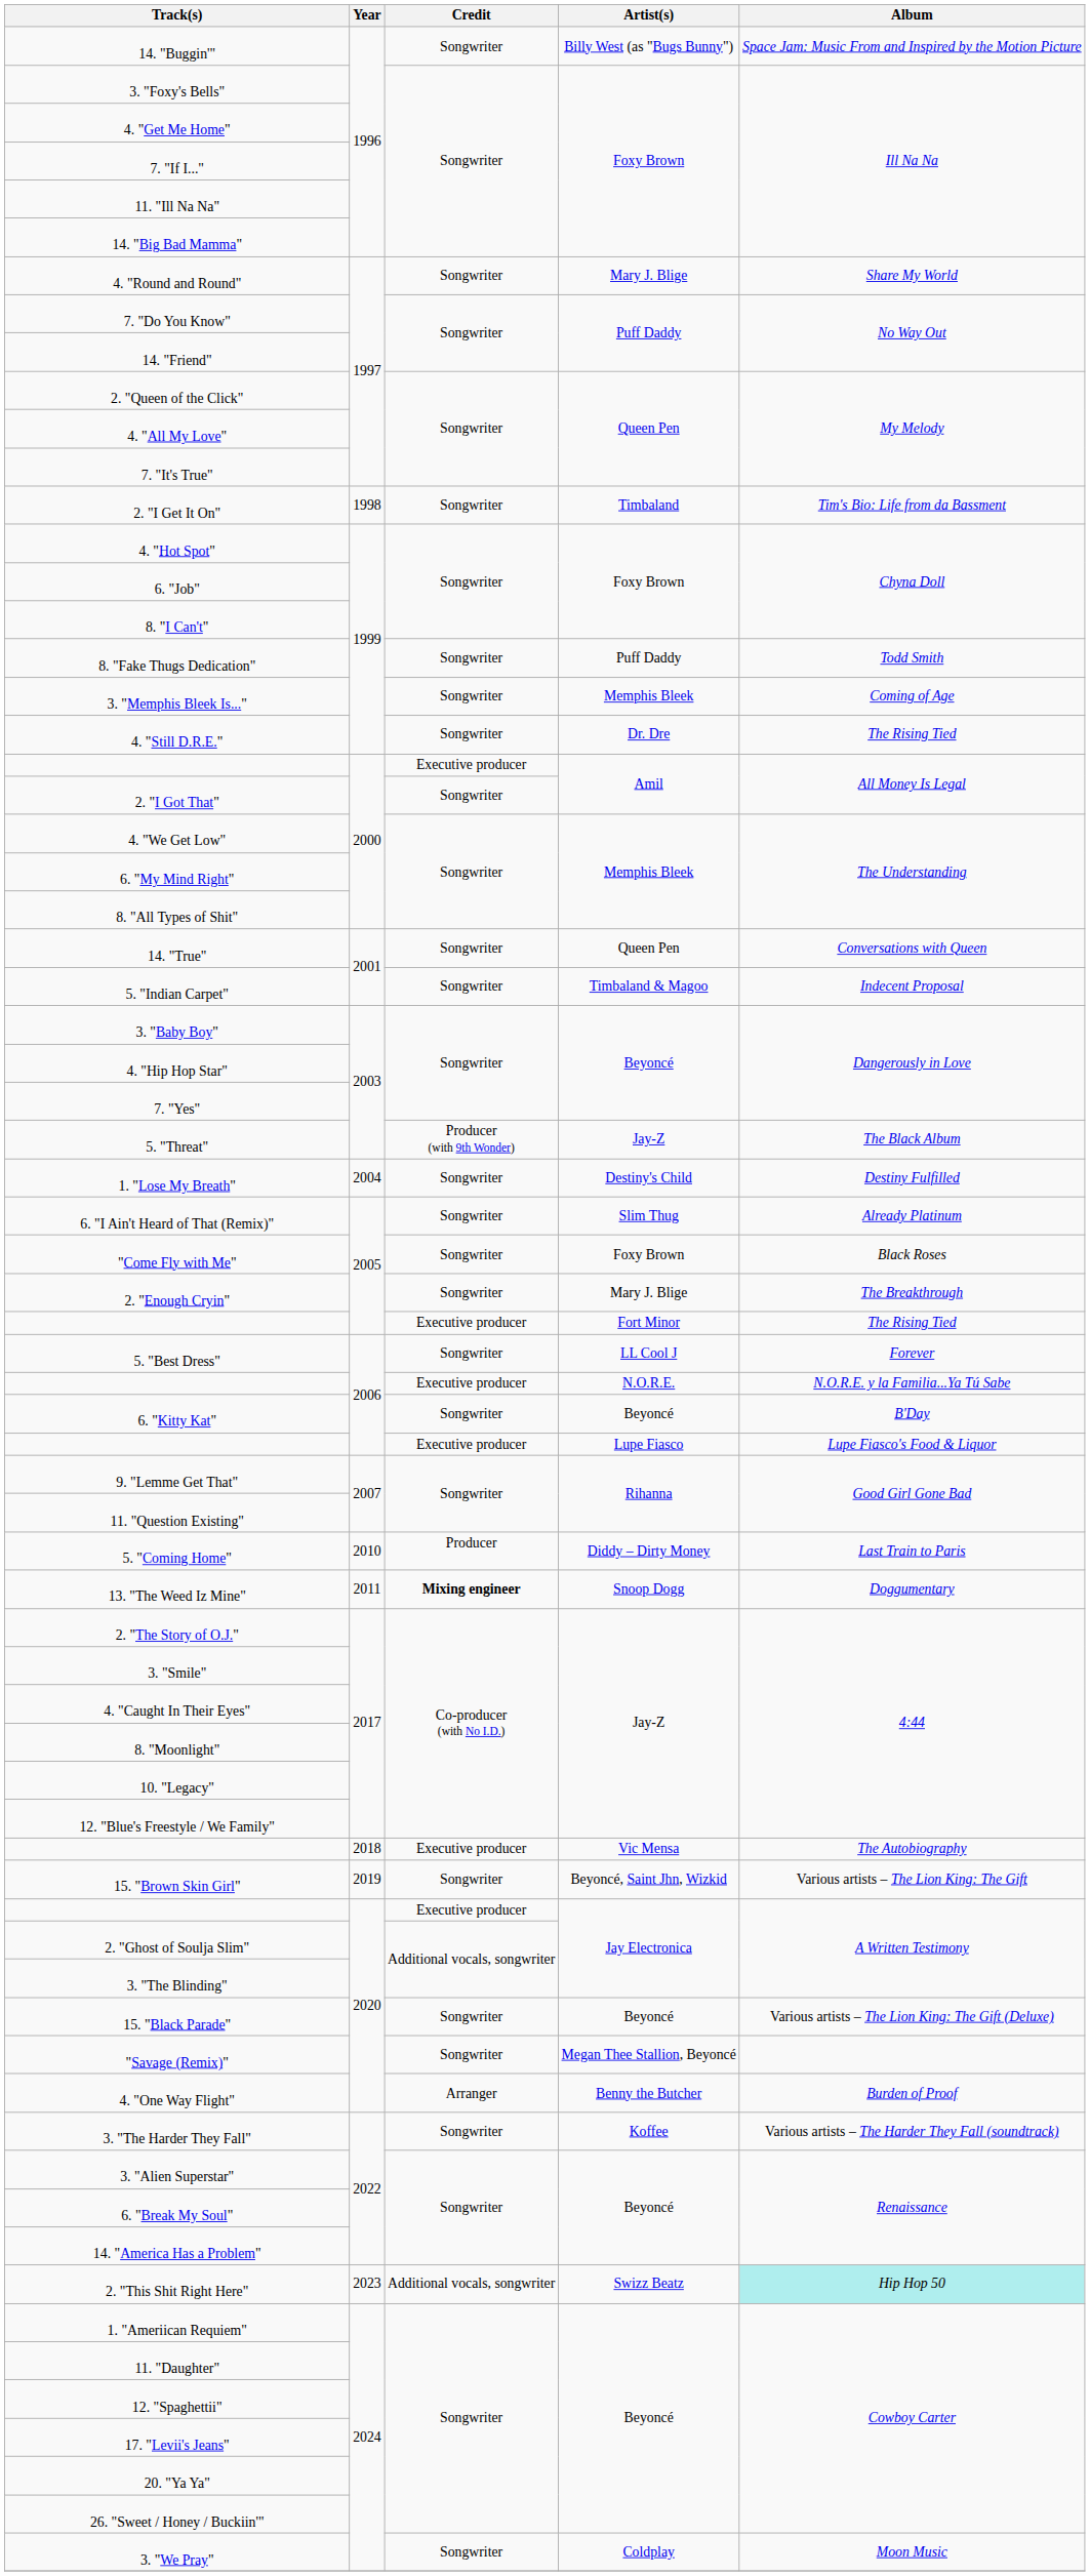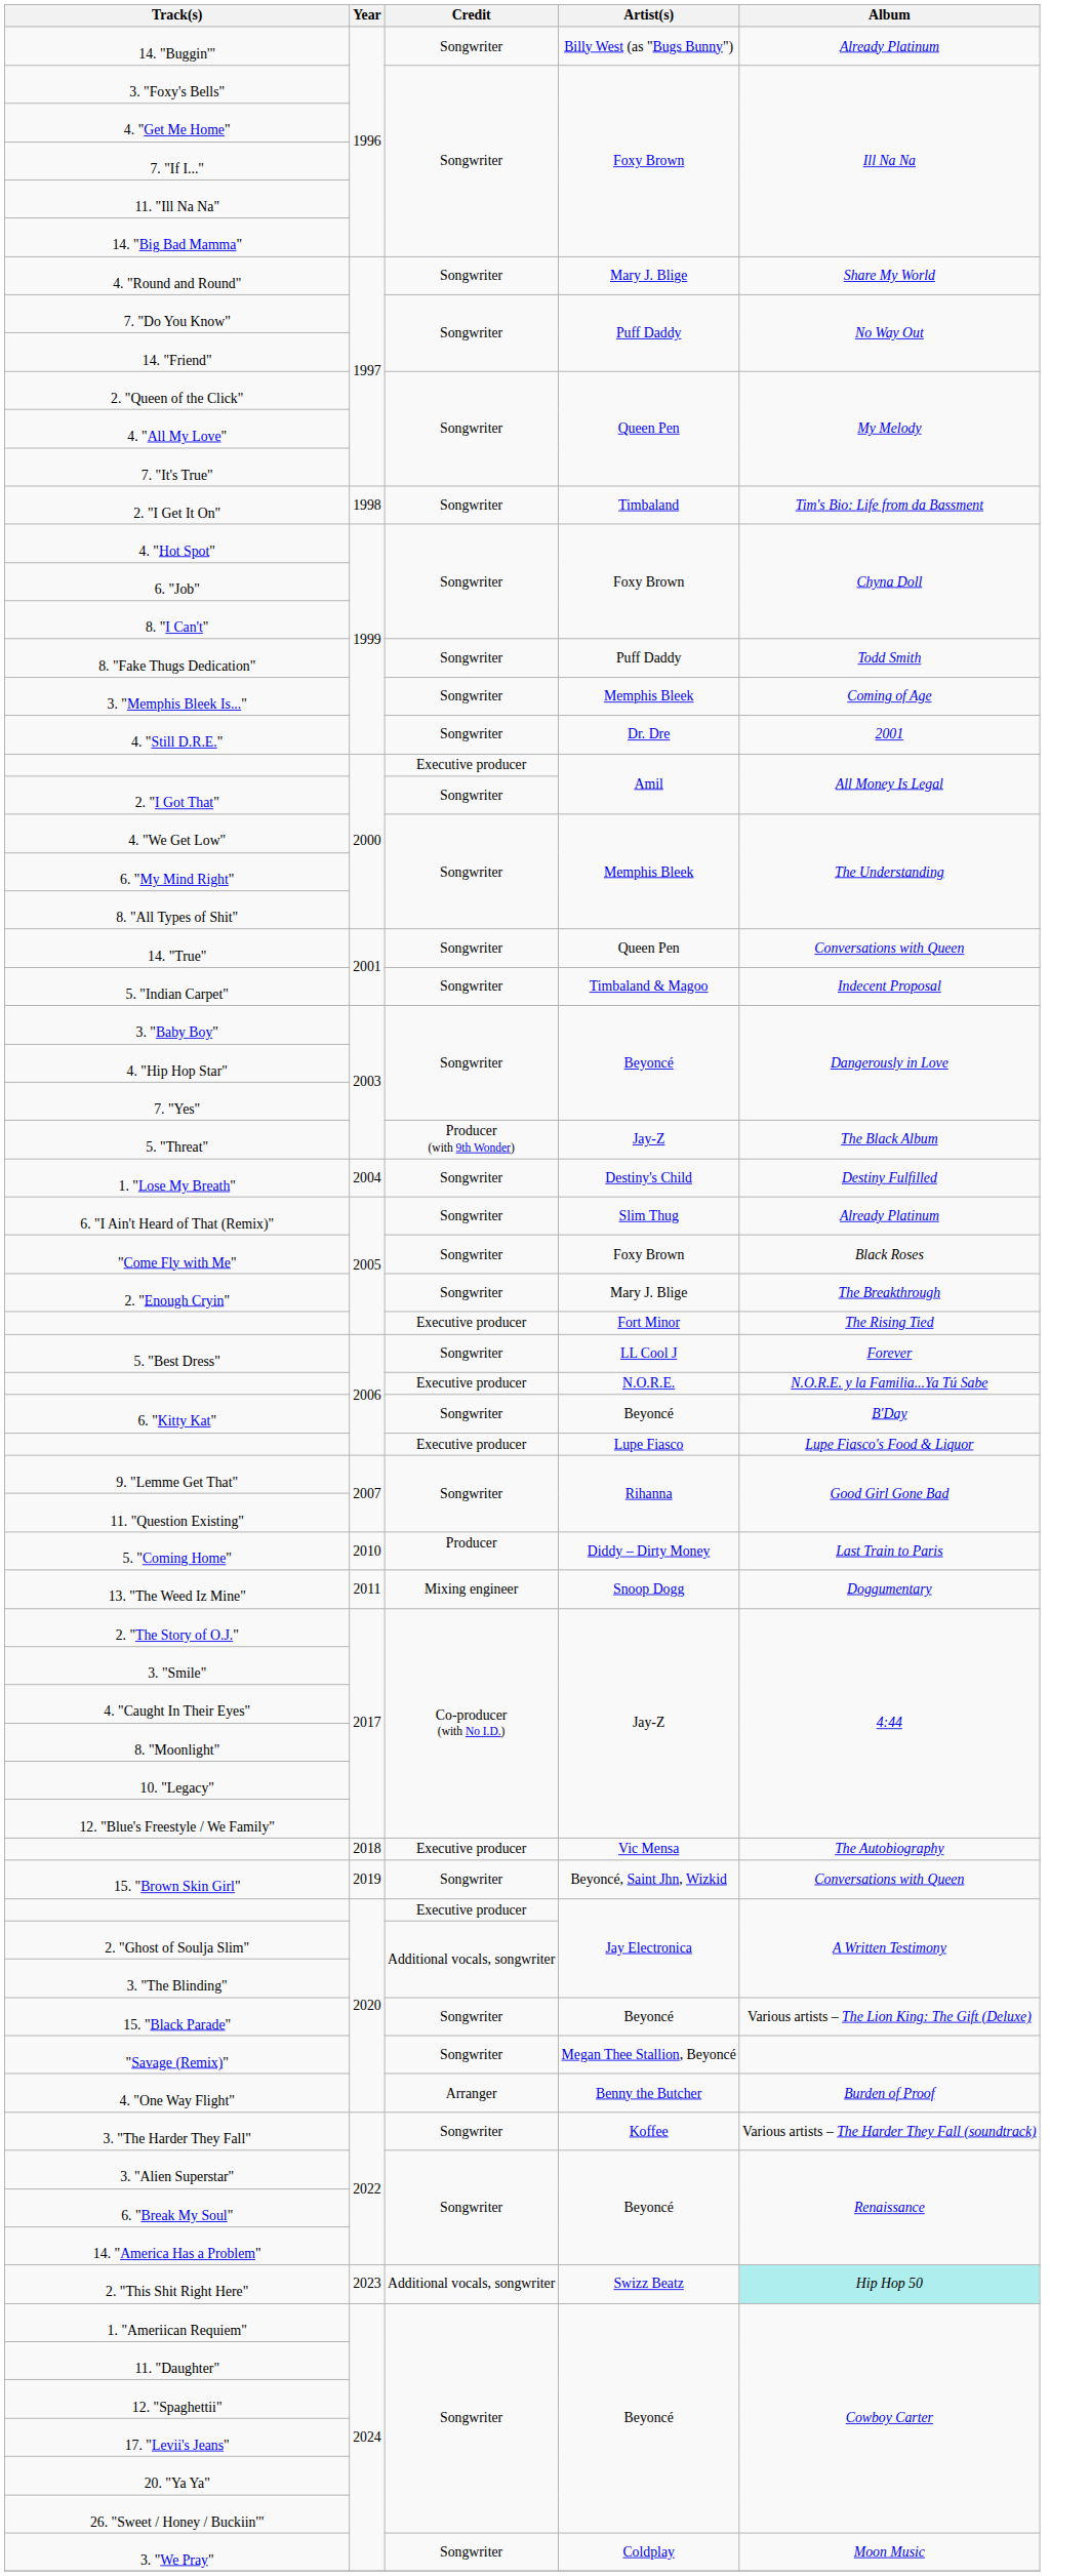14. "Buggin'" | Album: Space Jam: Music From and Inspired by the Motion Picture -> Already Platinum
4. "Still D.R.E." | Album: The Rising Tied -> 2001
13. "The Weed Iz Mine" | Credit: bold -> normal
15. "Brown Skin Girl" | Album: Various artists – The Lion King: The Gift -> Conversations with Queen
